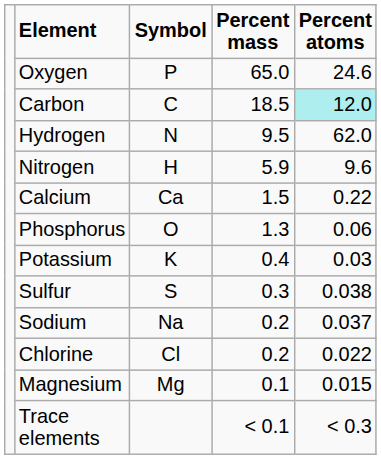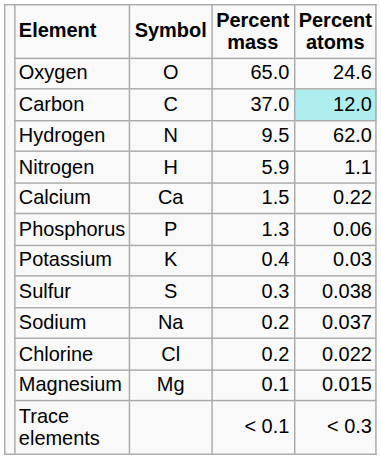Oxygen | Symbol: P -> O
Carbon | Percent mass: 18.5 -> 37.0
Nitrogen | Percent atoms: 9.6 -> 1.1
Phosphorus | Symbol: O -> P
